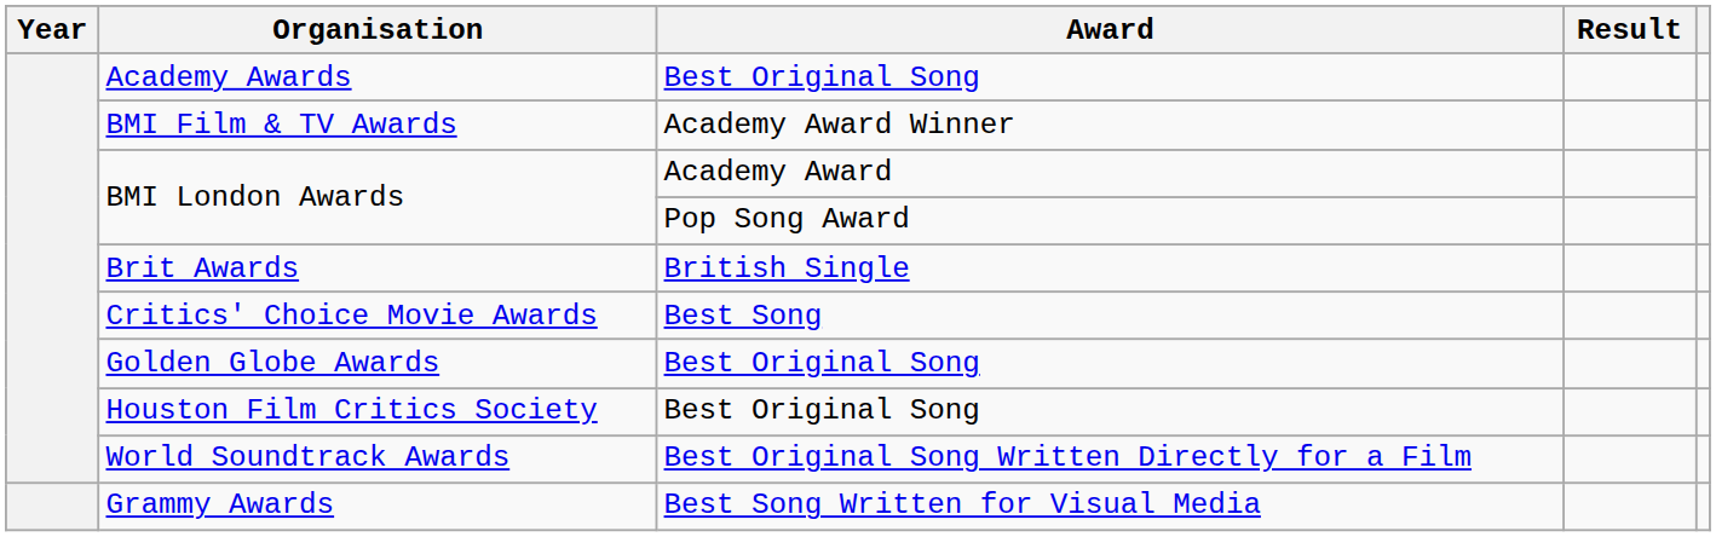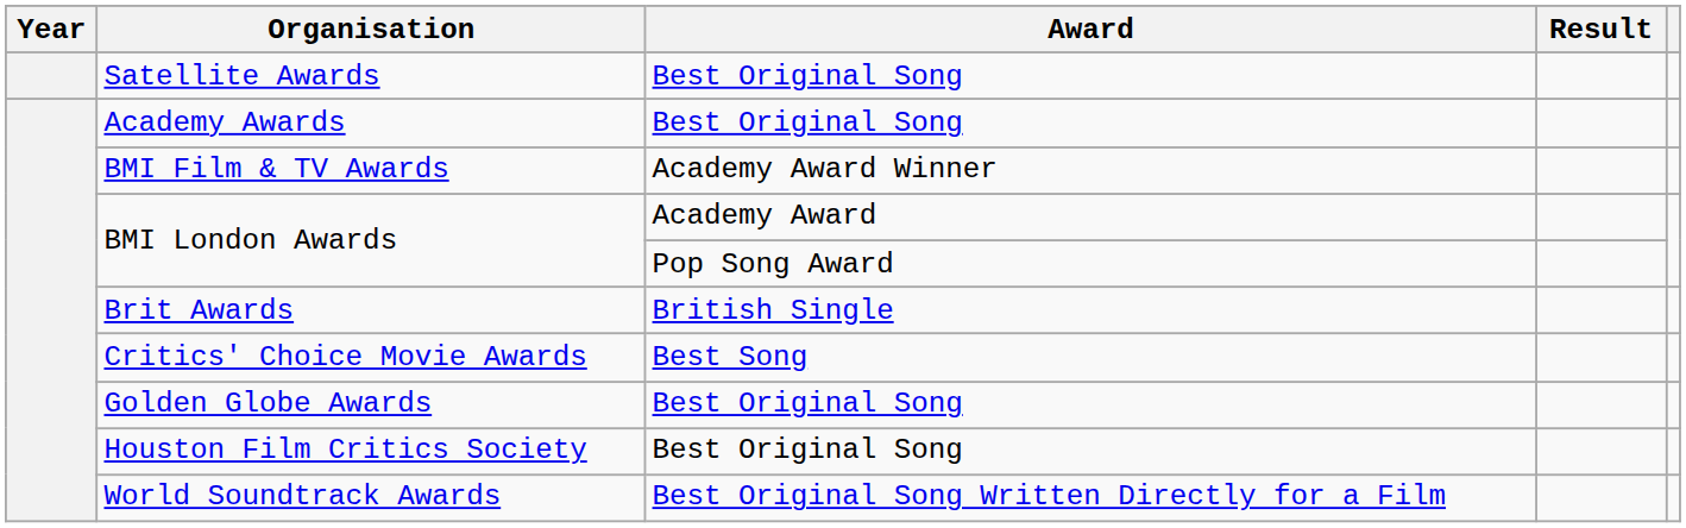+ row: Satellite Awards | Best Original Song
- row: Grammy Awards | Best Song Written for Visual Media
